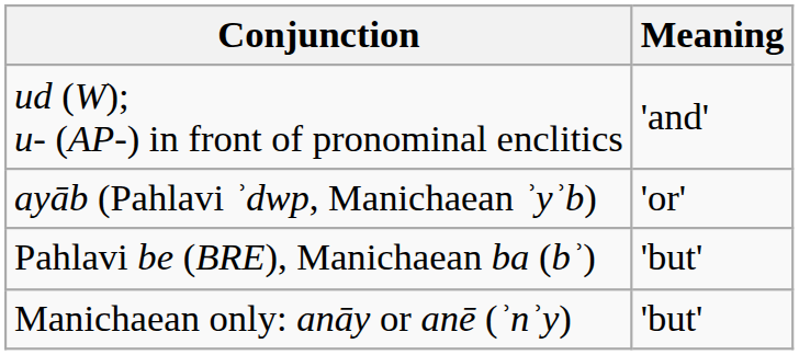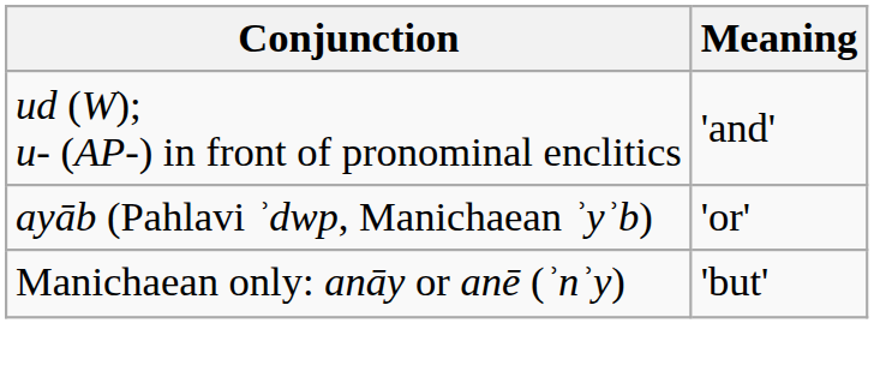- row: Pahlavi be (BRE), Manichaean ba (bʾ) | 'but'
